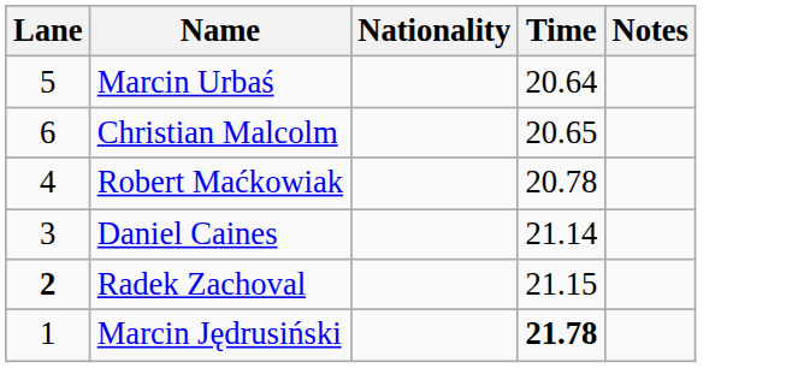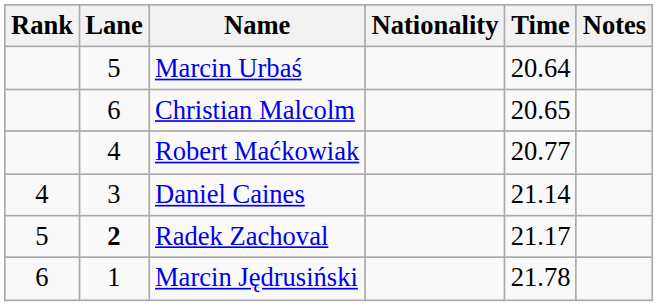+ column: Rank | 4 | 5 | 6
Robert Maćkowiak | Time: 20.78 -> 20.77
Radek Zachoval | Time: 21.15 -> 21.17
Marcin Jędrusiński | Time: bold -> normal
